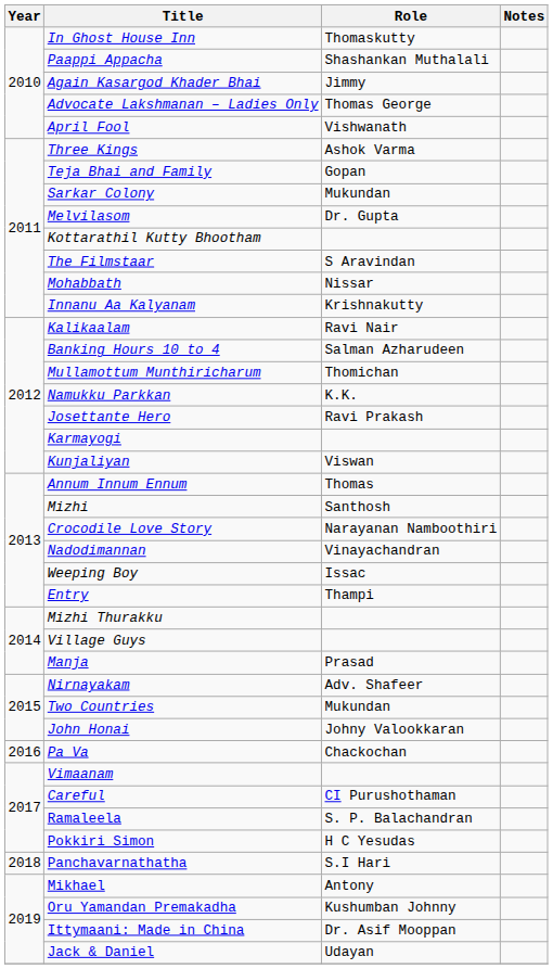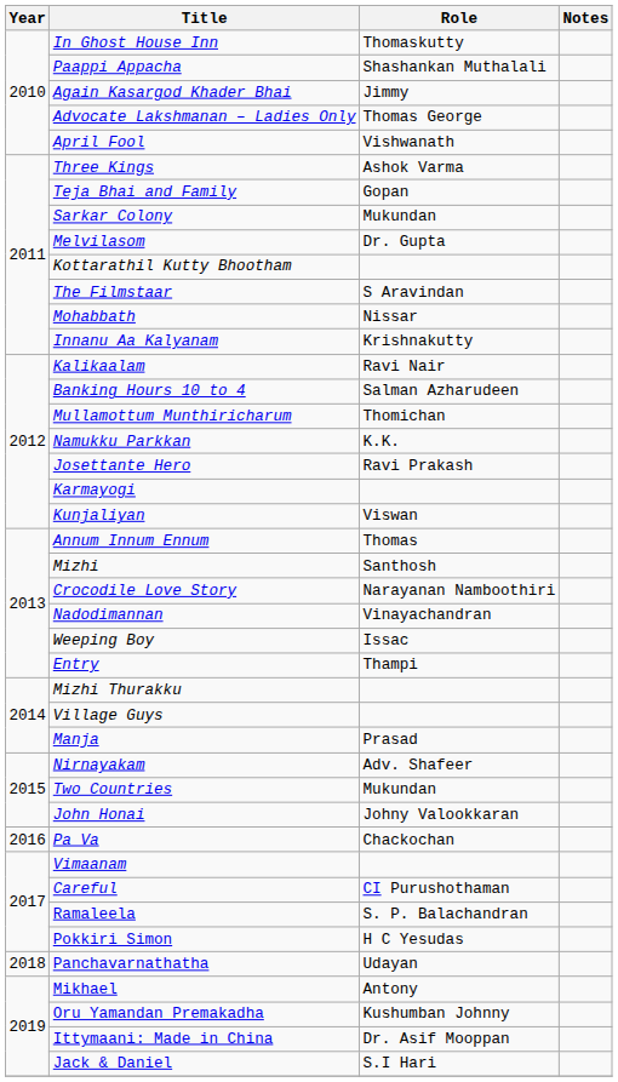Panchavarnathatha | Role: S.I Hari -> Udayan
Jack & Daniel | Role: Udayan -> S.I Hari
